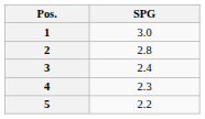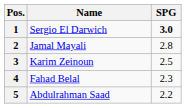+ column: Name | Sergio El Darwich | Jamal Mayali | Karim Zeinoun | Fahad Belal | Abdulrahman Saad
1 | SPG: normal -> bold
3 | SPG: 2.4 -> 2.5
